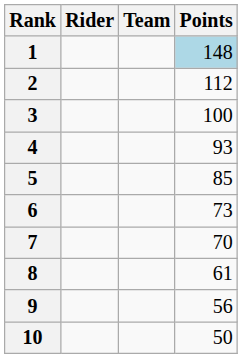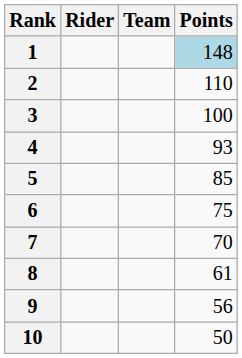2 | Points: 112 -> 110
6 | Points: 73 -> 75
